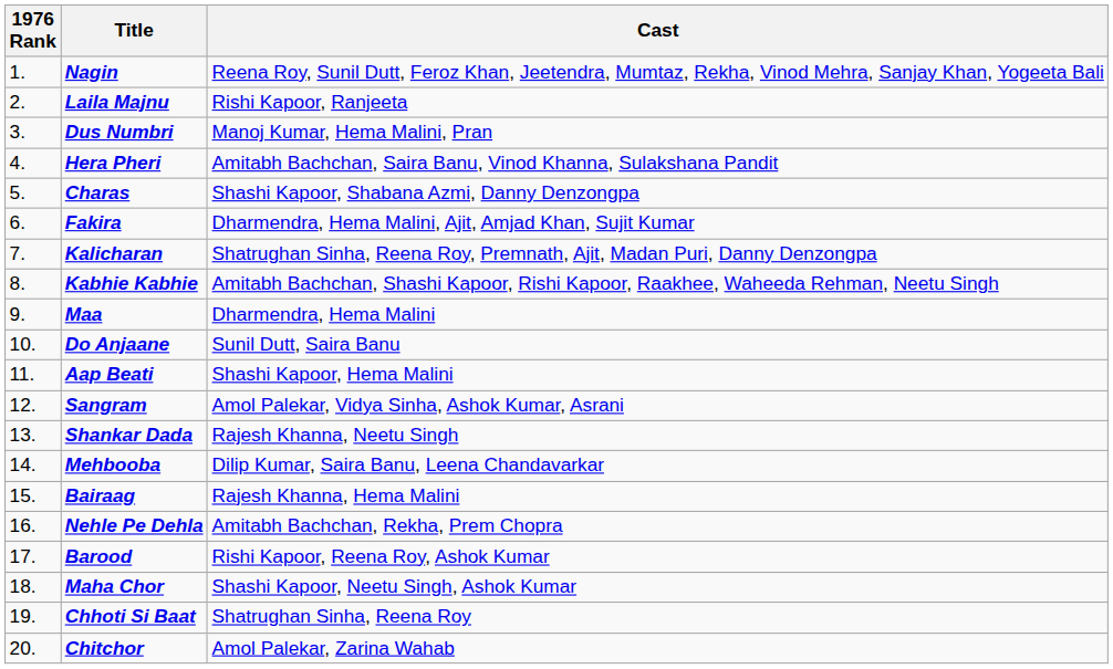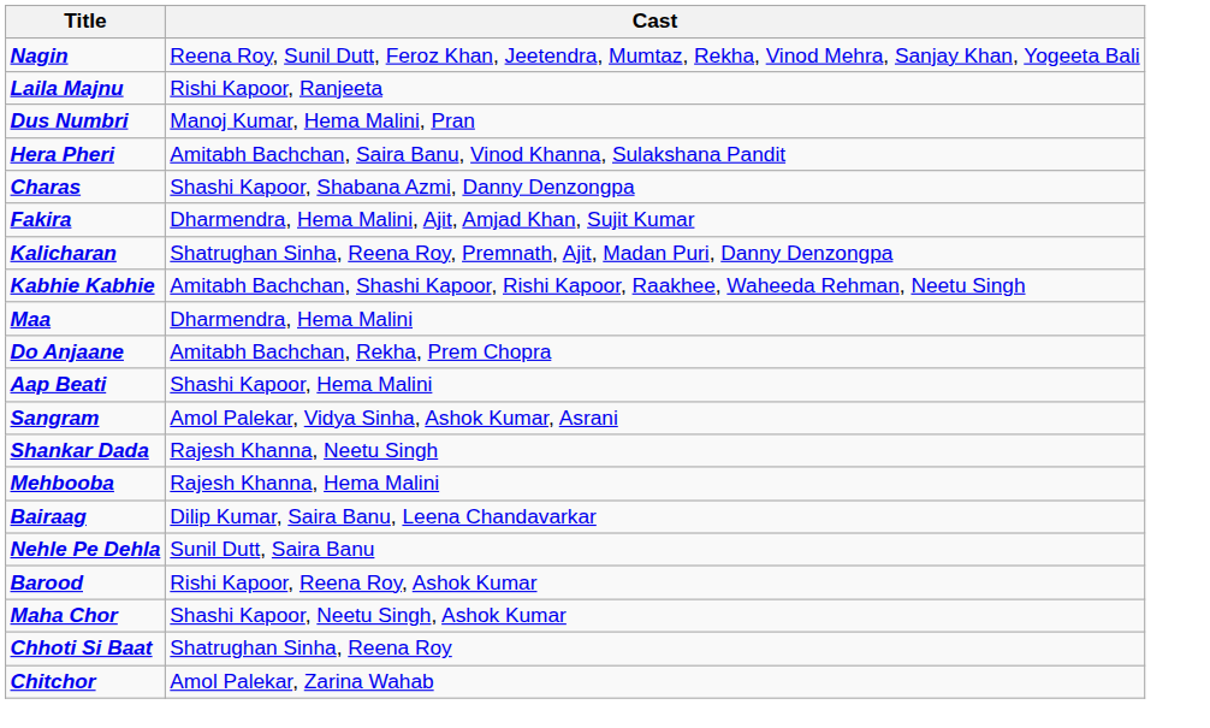- column: 1976 Rank | 1. | 2. | 3. | 4. | 5. | 6. | 7. | 8. | 9. | 10. | 11. | 12. | 13. | 14. | 15. | 16. | 17. | 18. | 19. | 20.
Do Anjaane | Cast: Sunil Dutt, Saira Banu -> Amitabh Bachchan, Rekha, Prem Chopra
Mehbooba | Cast: Dilip Kumar, Saira Banu, Leena Chandavarkar -> Rajesh Khanna, Hema Malini
Bairaag | Cast: Rajesh Khanna, Hema Malini -> Dilip Kumar, Saira Banu, Leena Chandavarkar
Nehle Pe Dehla | Cast: Amitabh Bachchan, Rekha, Prem Chopra -> Sunil Dutt, Saira Banu
